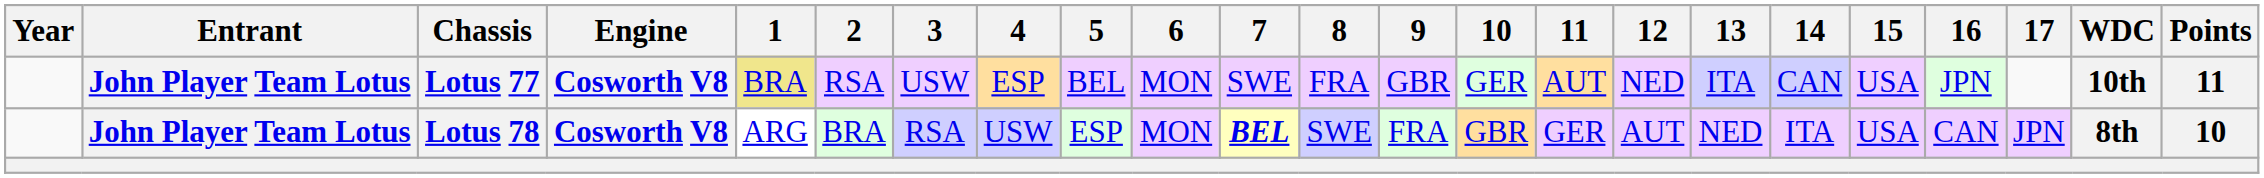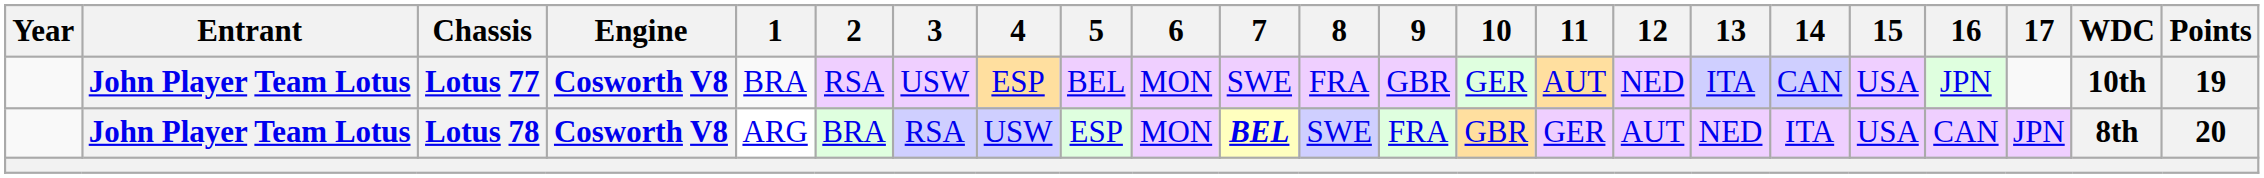Lotus 77 | 1: khaki background -> no background
Lotus 77 | Points: 11 -> 19
Lotus 78 | Points: 10 -> 20
